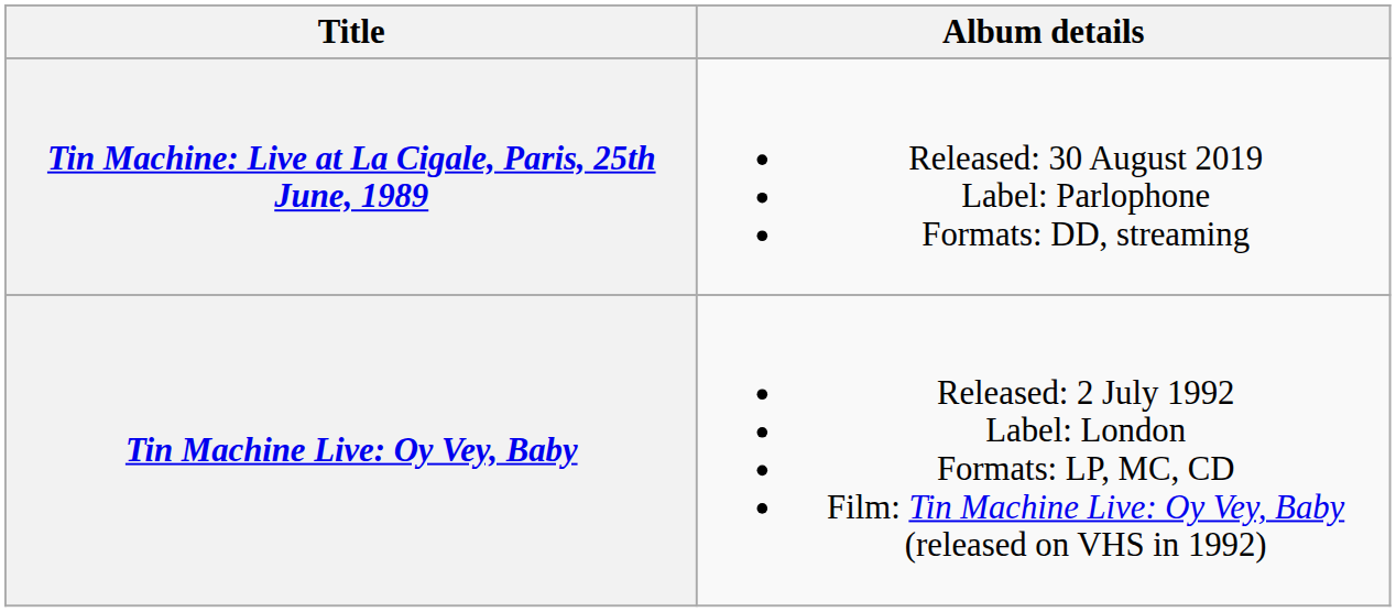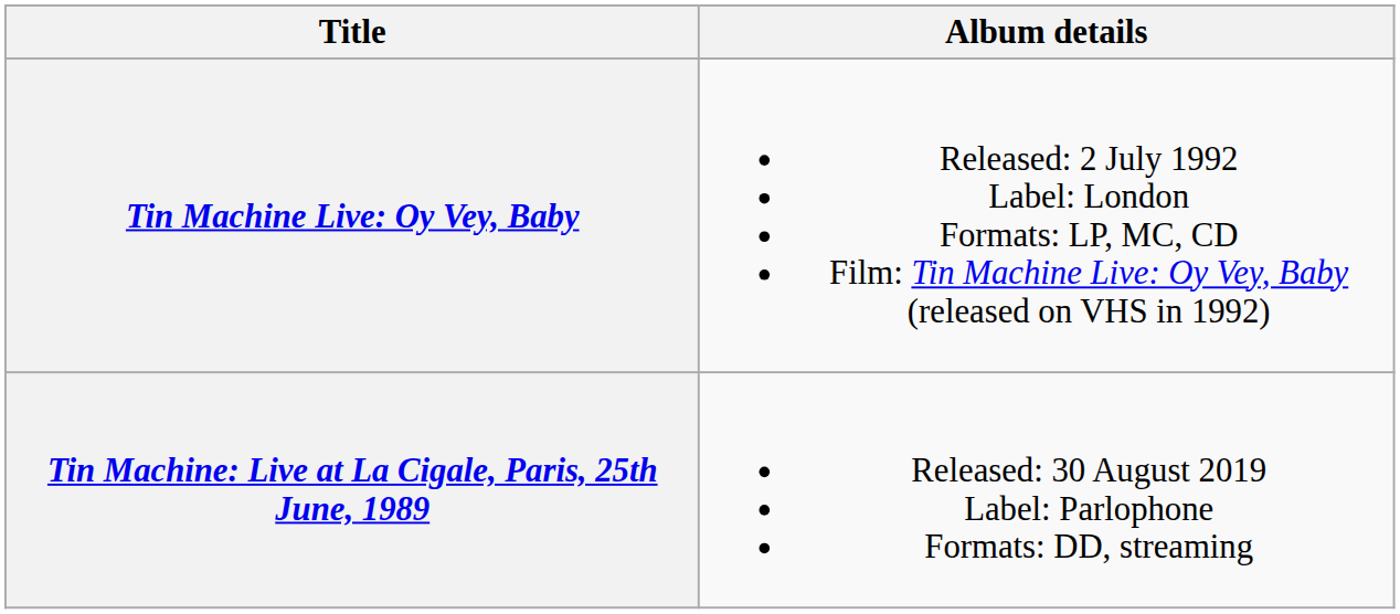rows swapped: Tin Machine Live: Oy Vey, Baby <-> Tin Machine: Live at La Cigale, Paris, 25th June, 1989
